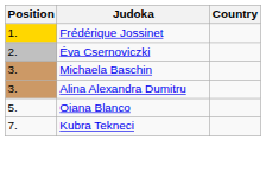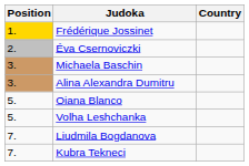+ row: 5. | Volha Leshchanka
+ row: 7. | Liudmila Bogdanova
